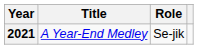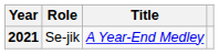columns swapped: Title <-> Role
